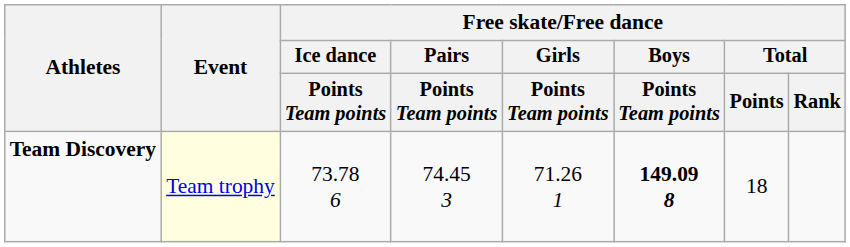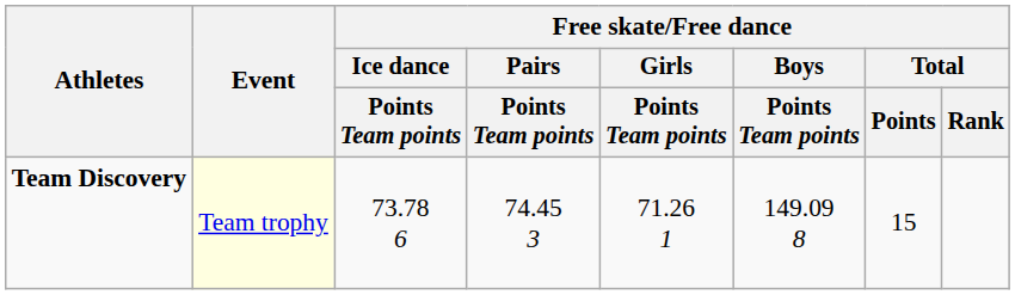Team Discovery | Free skate/Free dance / Boys / Points Team points: bold -> normal
Team Discovery | Free skate/Free dance / Total / Points: 18 -> 15
